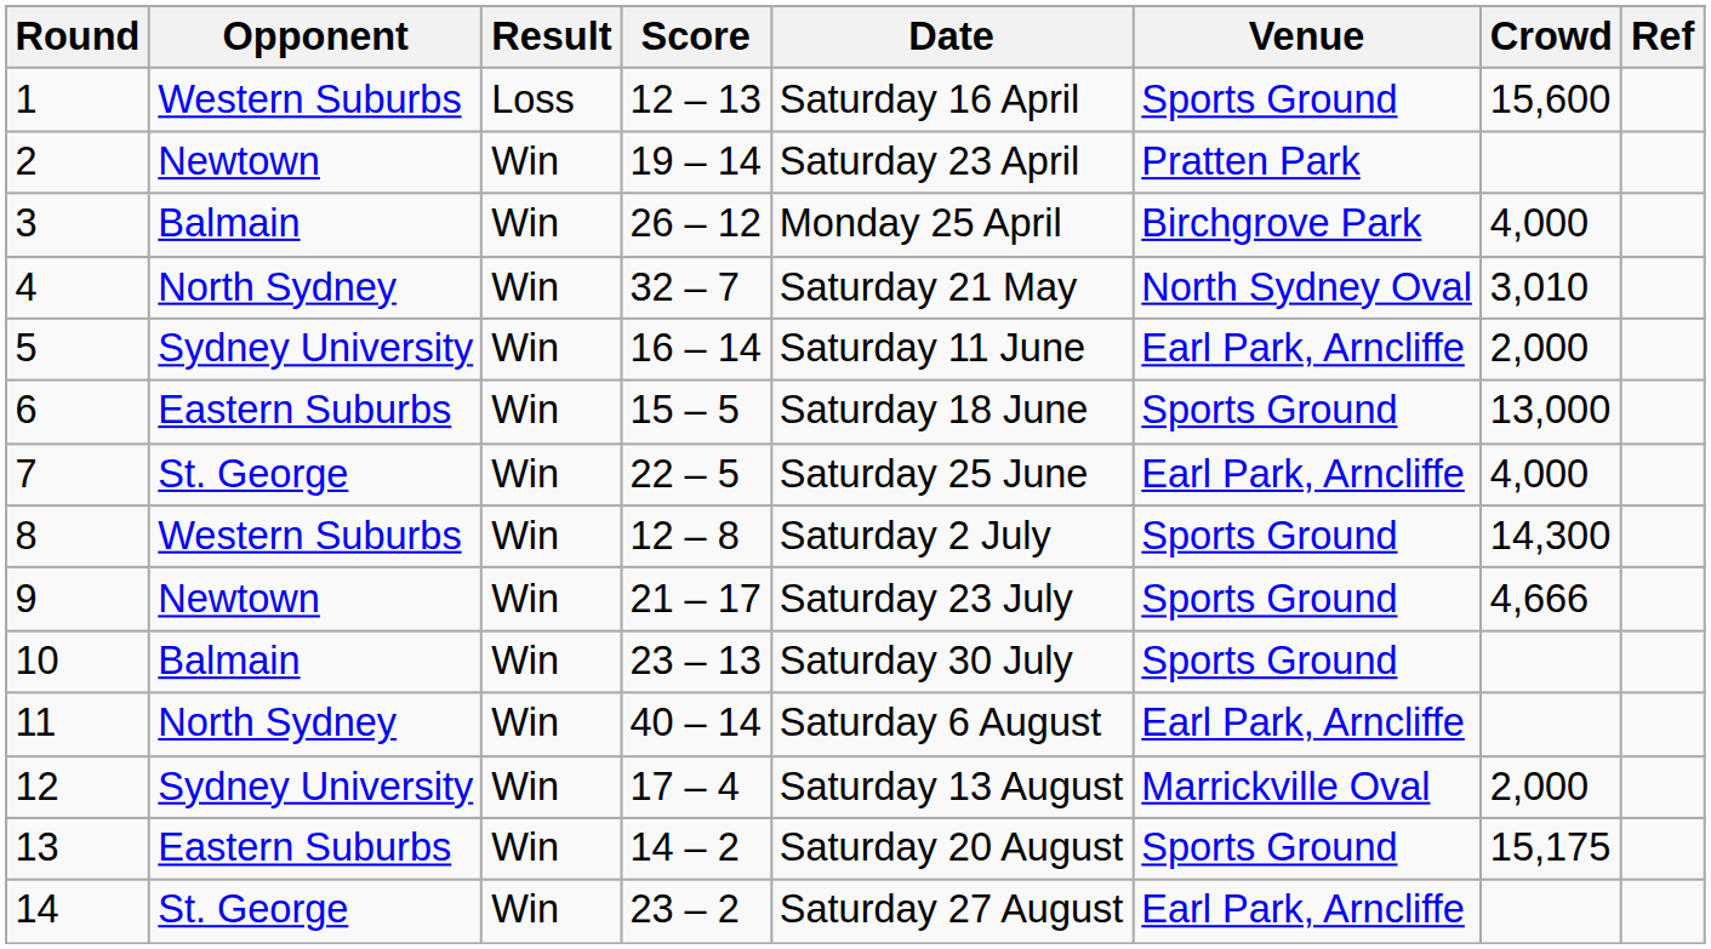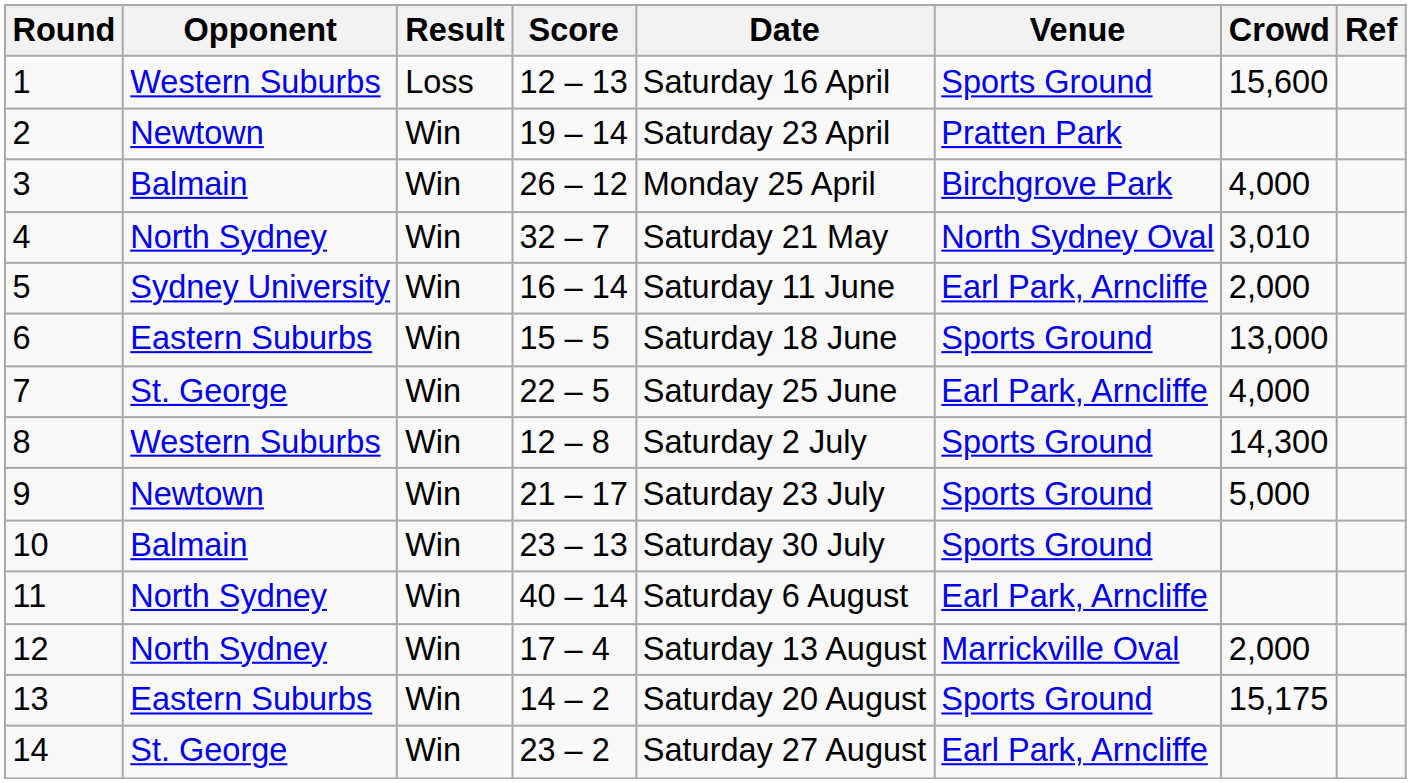9 | Crowd: 4,666 -> 5,000
12 | Opponent: Sydney University -> North Sydney
